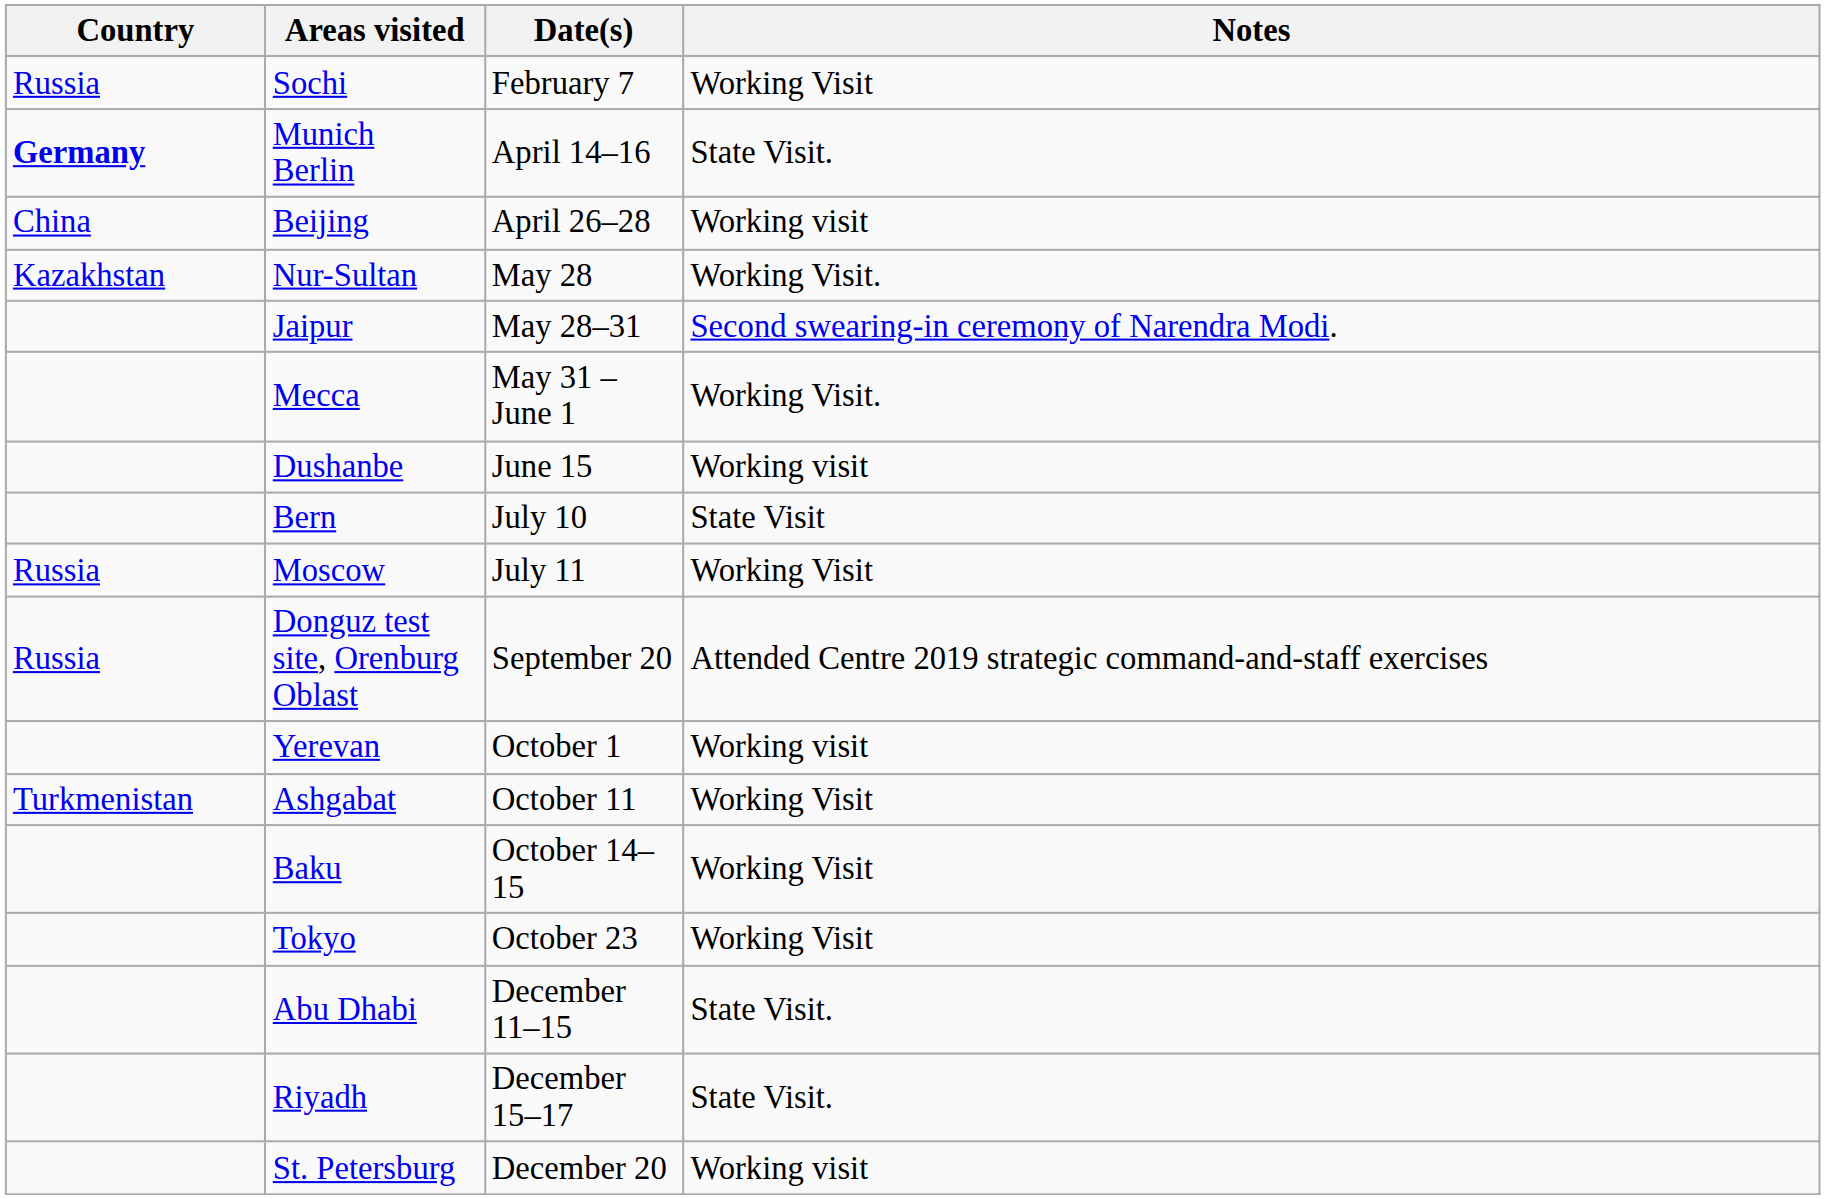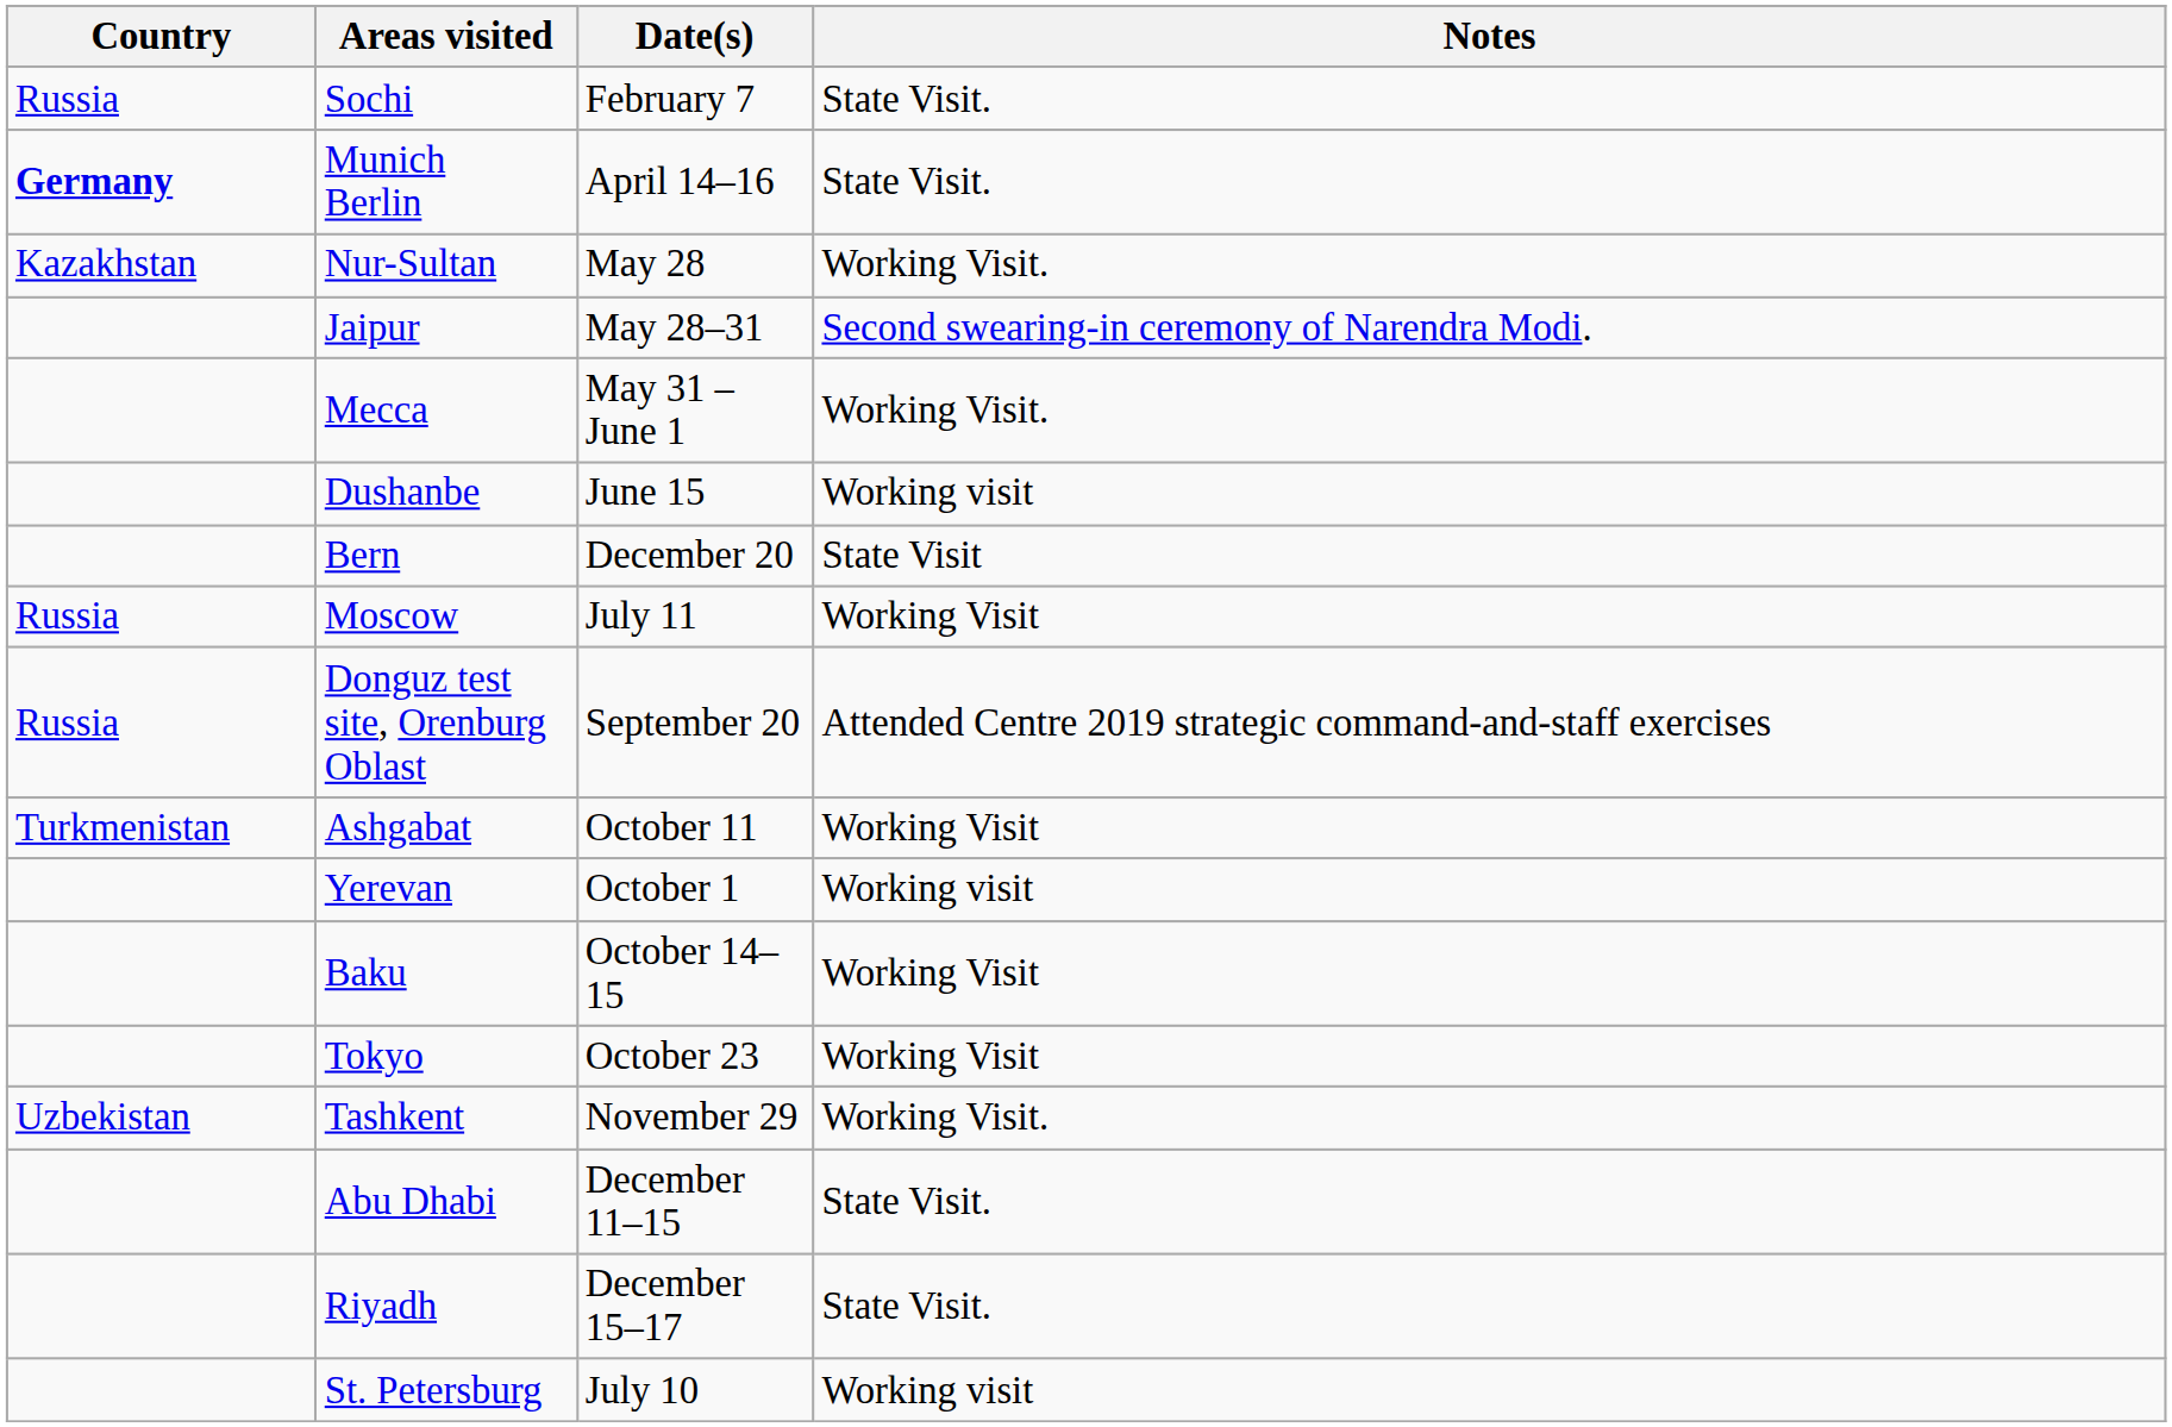Sochi | Notes: Working Visit -> State Visit.
- row: China | Beijing | April 26–28 | Working visit
Bern | Date(s): July 10 -> December 20
rows swapped: Yerevan <-> Ashgabat
+ row: Uzbekistan | Tashkent | November 29 | Working Visit.
St. Petersburg | Date(s): December 20 -> July 10
